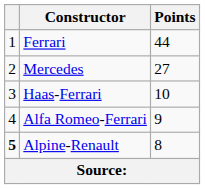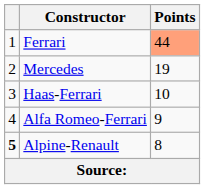Ferrari | Points: no background -> lightsalmon background
Mercedes | Points: 27 -> 19
